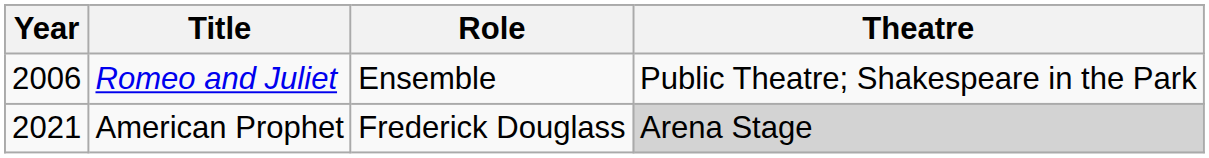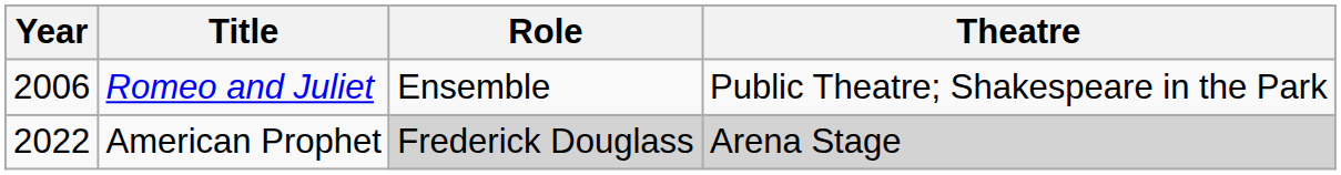American Prophet | Year: 2021 -> 2022
American Prophet | Role: no background -> lightgrey background
